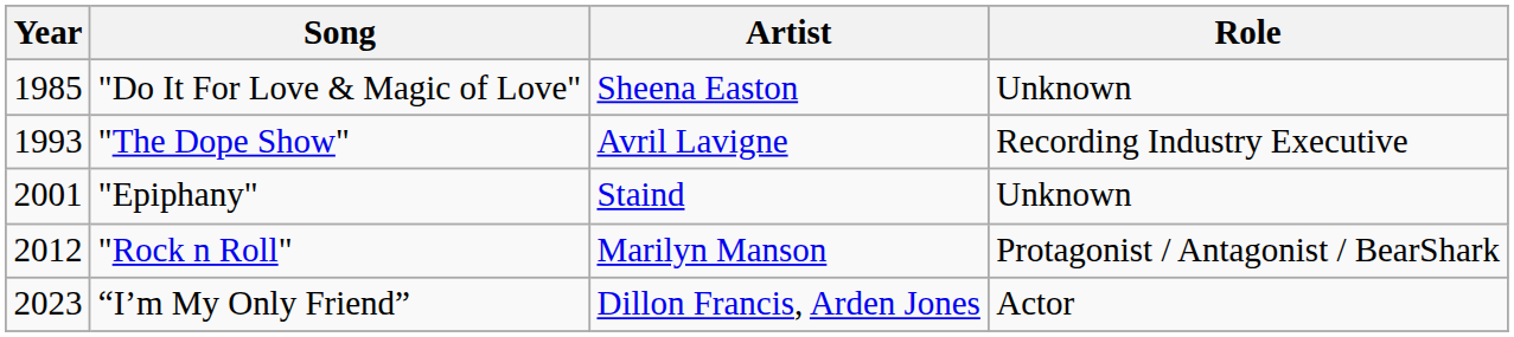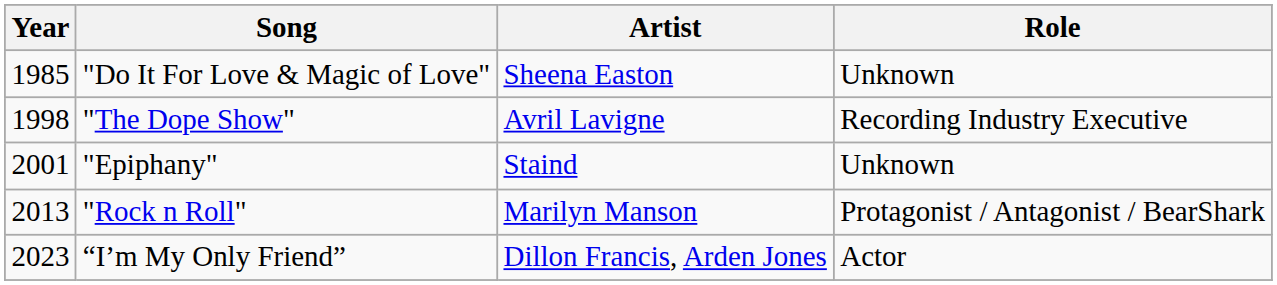"The Dope Show" | Year: 1993 -> 1998
"Rock n Roll" | Year: 2012 -> 2013
